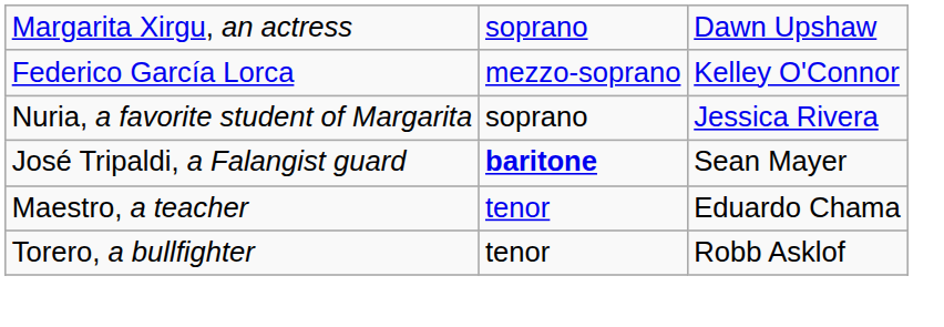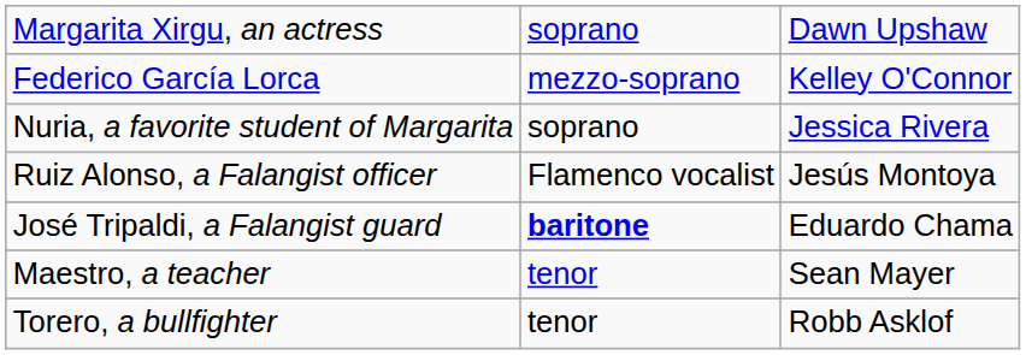+ row: Ruiz Alonso, a Falangist officer | Flamenco vocalist | Jesús Montoya
José Tripaldi, a Falangist guard | column 3: Sean Mayer -> Eduardo Chama
Maestro, a teacher | column 3: Eduardo Chama -> Sean Mayer
